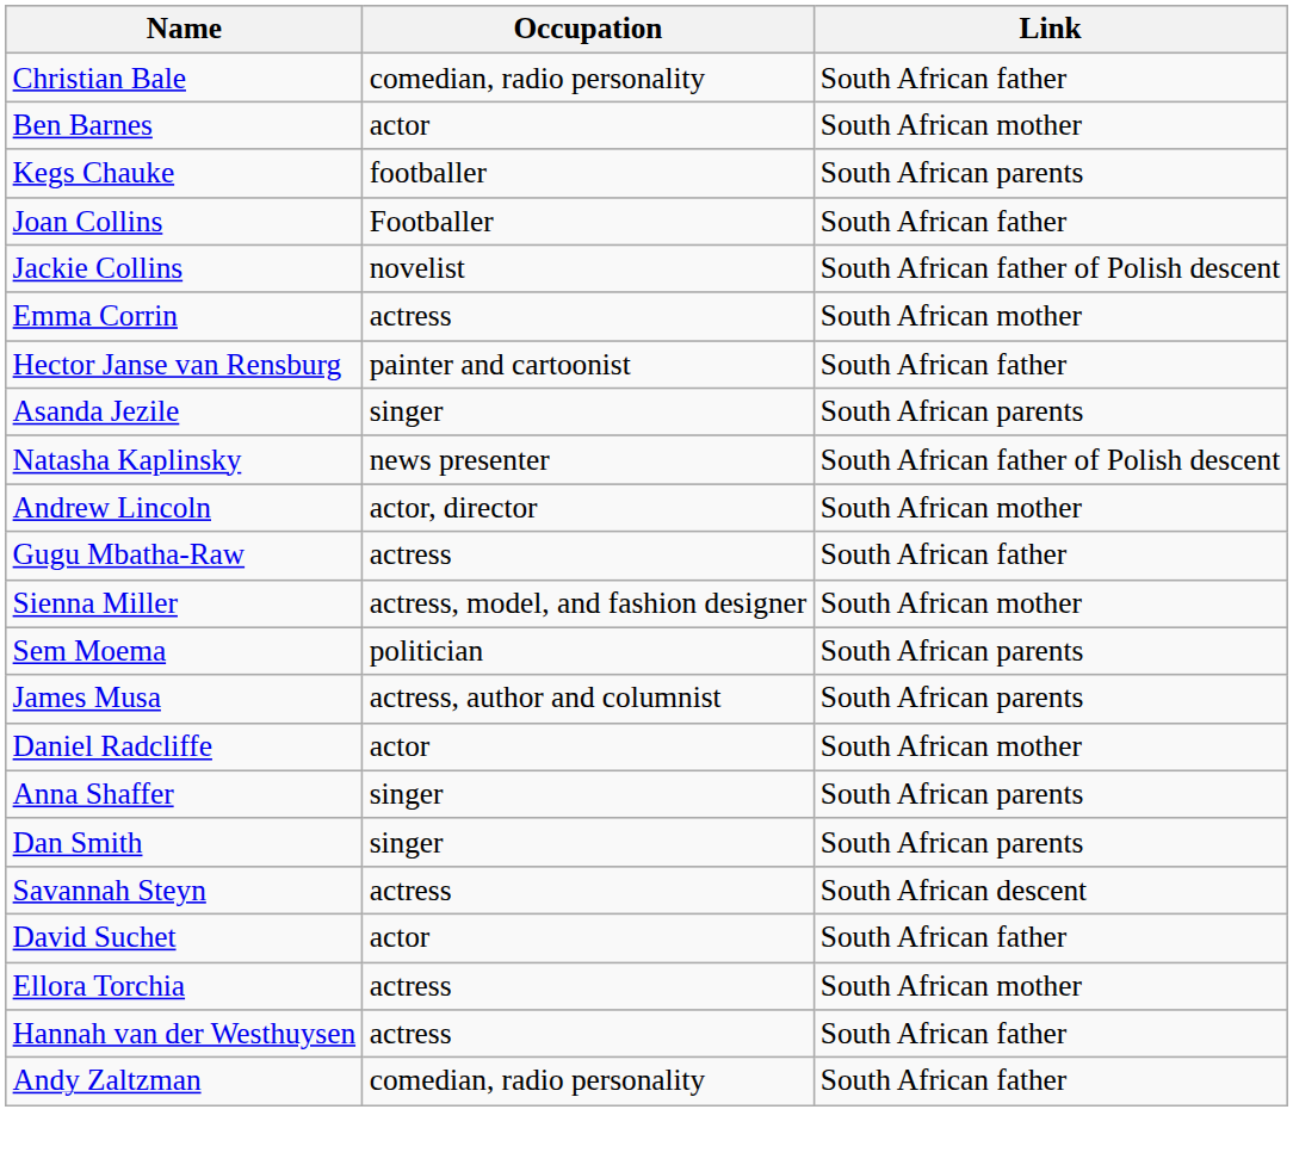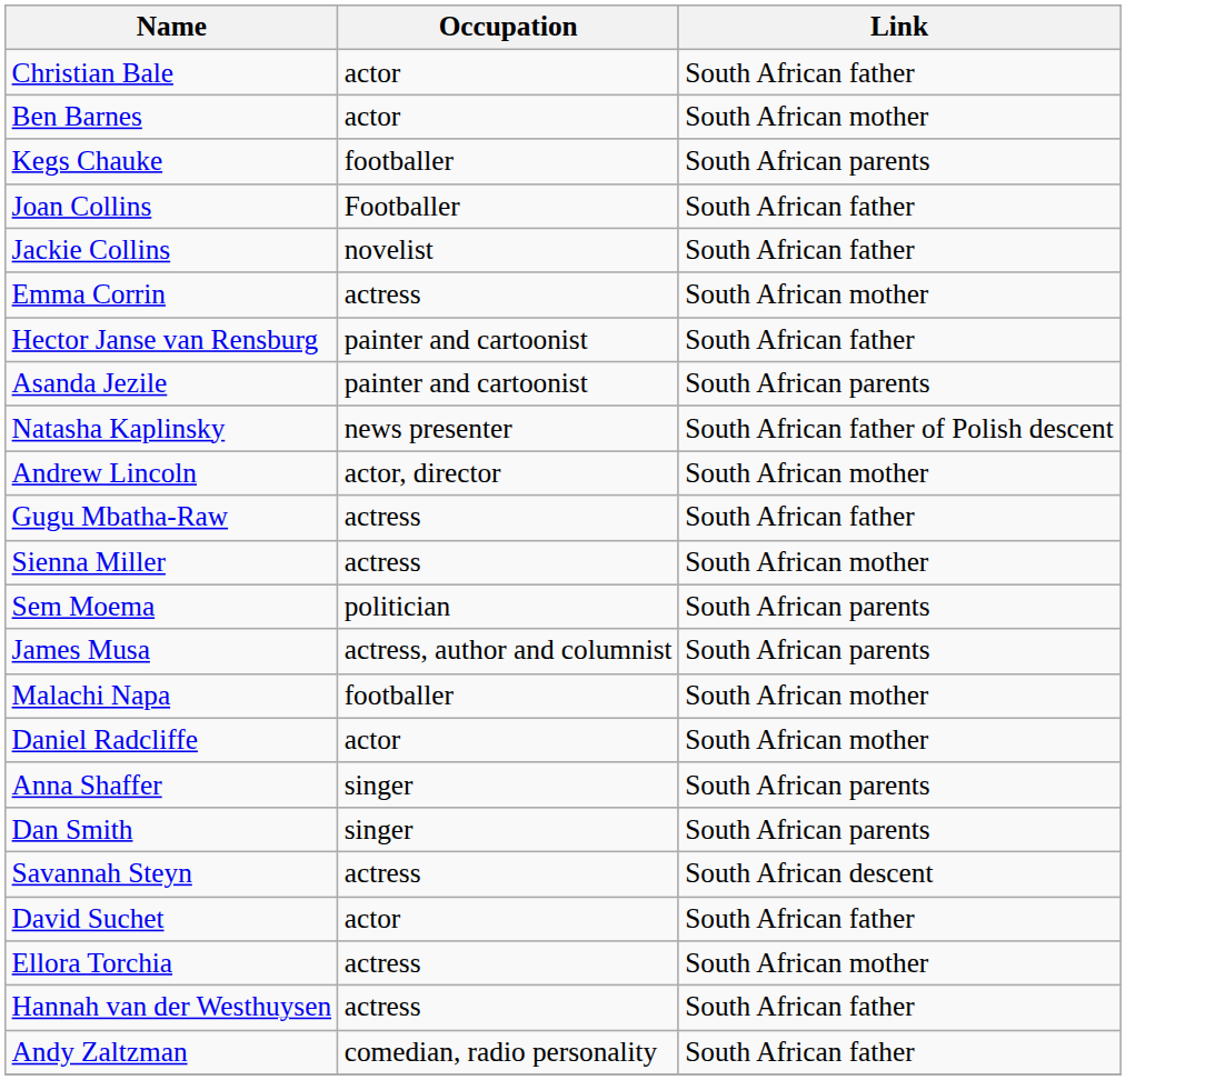Christian Bale | Occupation: comedian, radio personality -> actor
Jackie Collins | Link: South African father of Polish descent -> South African father
Asanda Jezile | Occupation: singer -> painter and cartoonist
Sienna Miller | Occupation: actress, model, and fashion designer -> actress
+ row: Malachi Napa | footballer | South African mother
